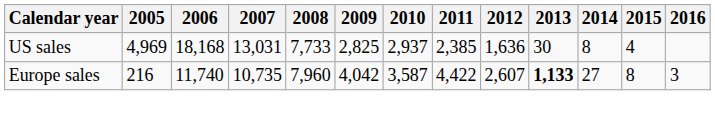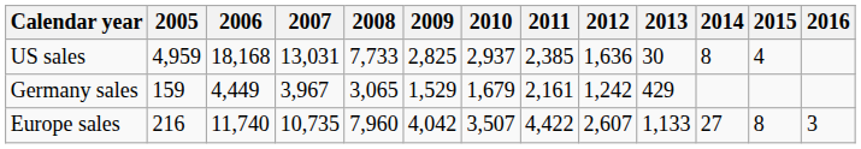US sales | 2005: 4,969 -> 4,959
+ row: Germany sales | 159 | 4,449 | 3,967 | 3,065 | 1,529 | 1,679 | 2,161 | 1,242 | 429
Europe sales | 2010: 3,587 -> 3,507
Europe sales | 2013: bold -> normal
